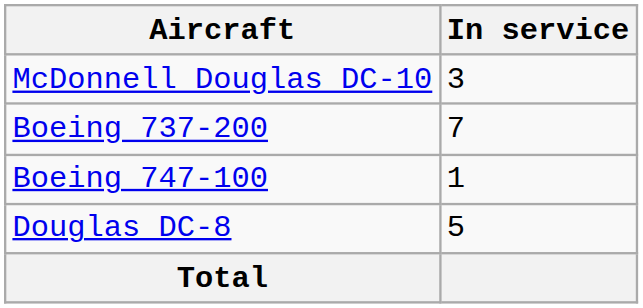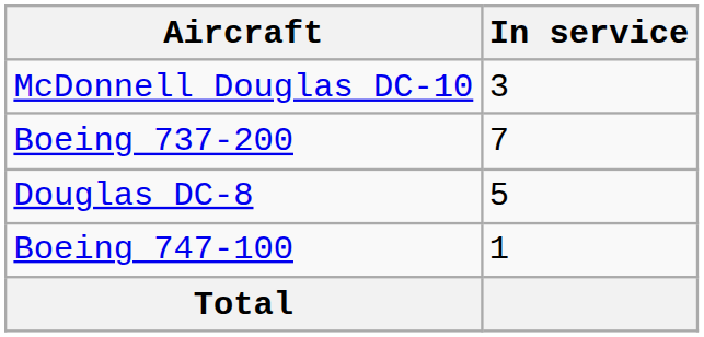rows swapped: Boeing 747-100 <-> Douglas DC-8
